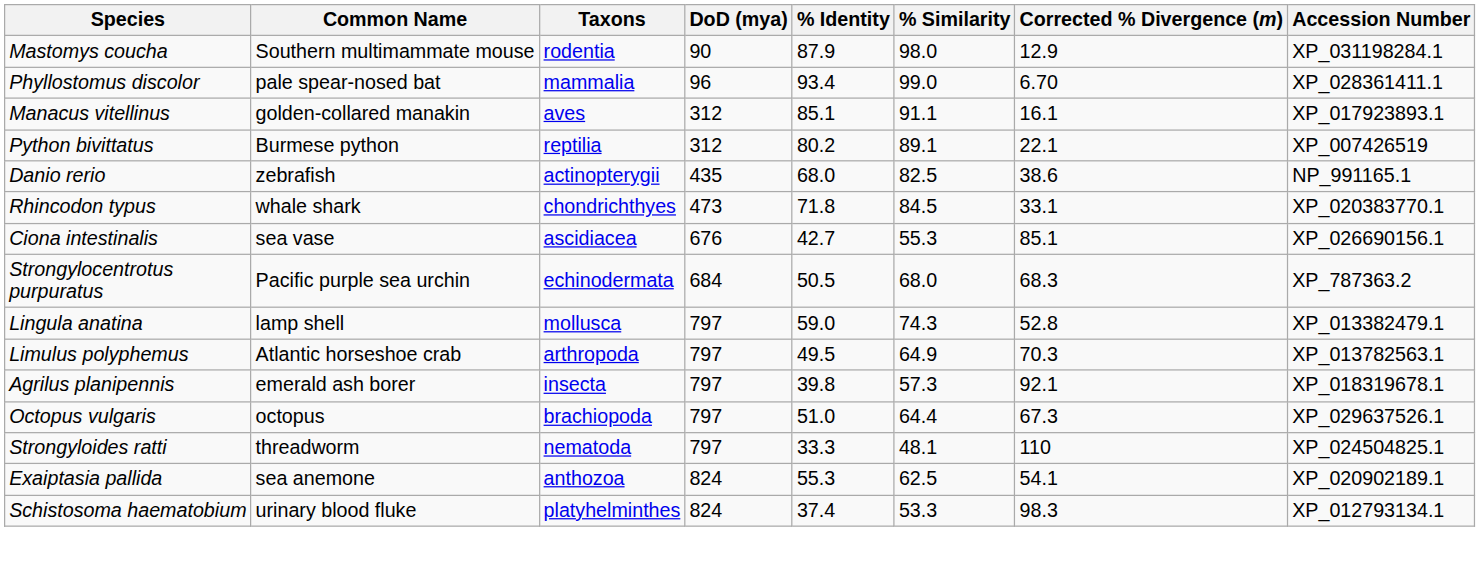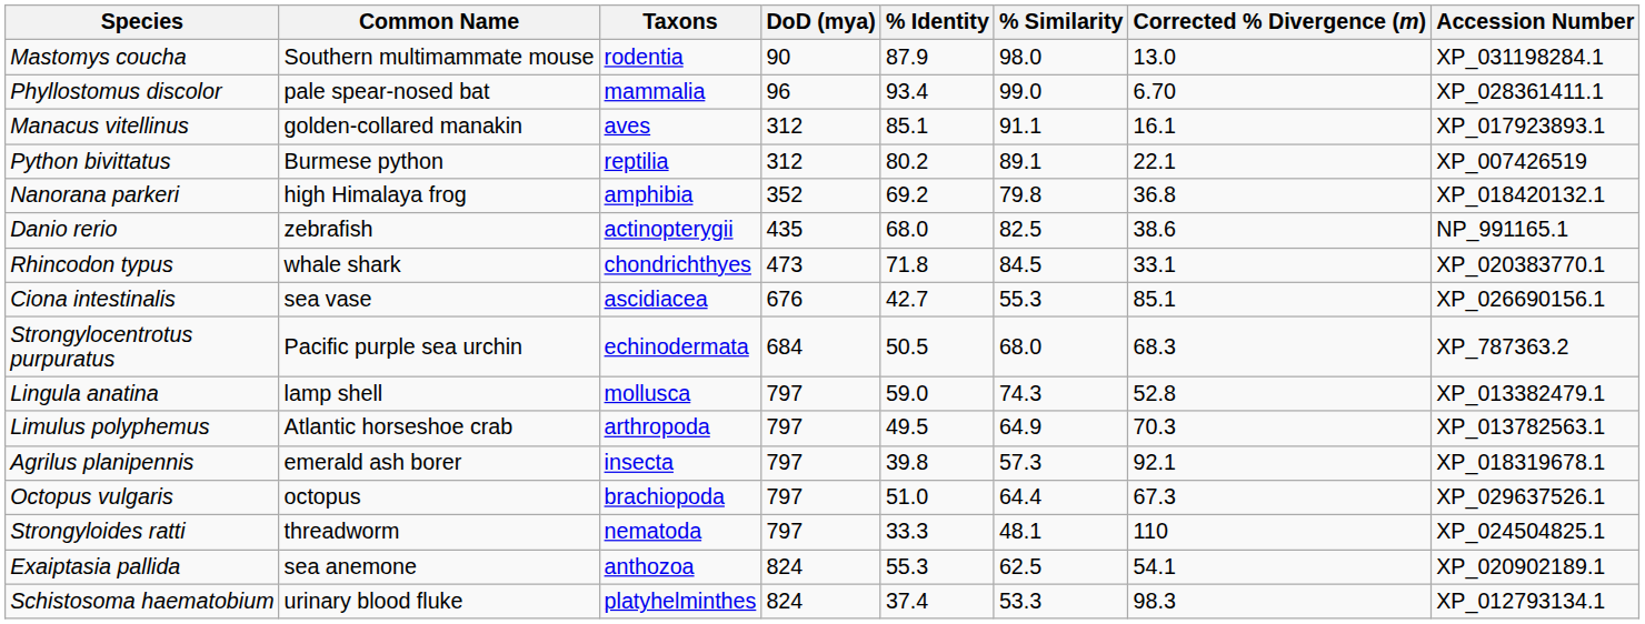Mastomys coucha | Corrected % Divergence (m): 12.9 -> 13.0
+ row: Nanorana parkeri | high Himalaya frog | amphibia | 352 | 69.2 | 79.8 | 36.8 | XP_018420132.1
